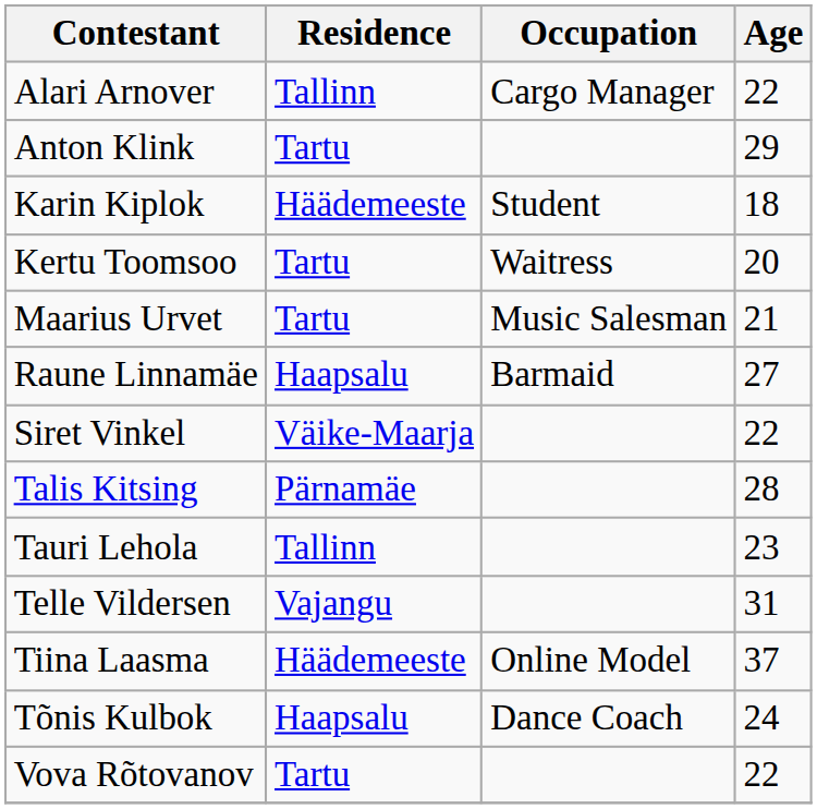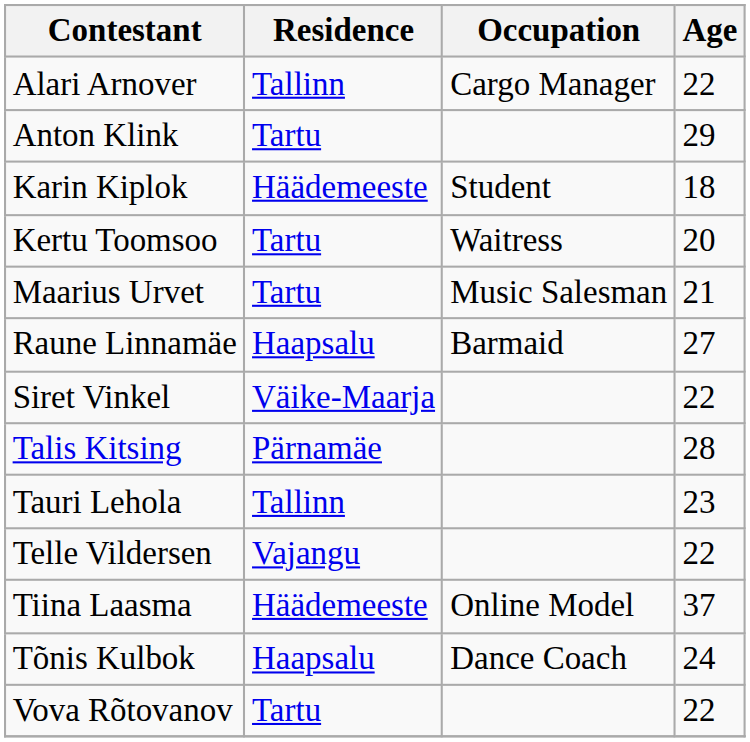Telle Vildersen | Age: 31 -> 22
